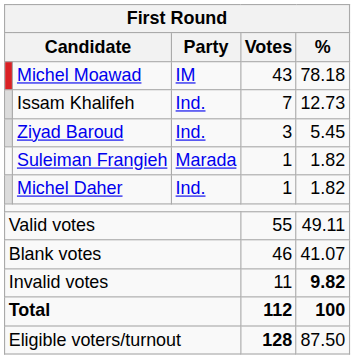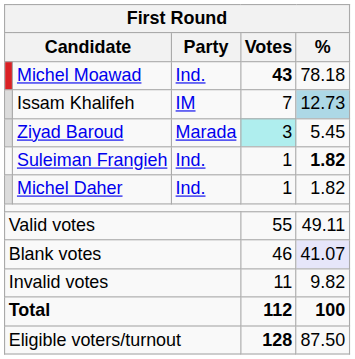Michel Moawad | First Round / Party: IM -> Ind.
Michel Moawad | First Round / Votes: normal -> bold
Issam Khalifeh | First Round / Party: Ind. -> IM
Issam Khalifeh | First Round / %: no background -> lightblue background
Ziyad Baroud | First Round / Party: Ind. -> Marada
Ziyad Baroud | First Round / Votes: no background -> paleturquoise background
Suleiman Frangieh | First Round / Party: Marada -> Ind.
Suleiman Frangieh | First Round / %: normal -> bold
Blank votes | First Round / %: no background -> lavender background
Invalid votes | First Round / %: bold -> normal
